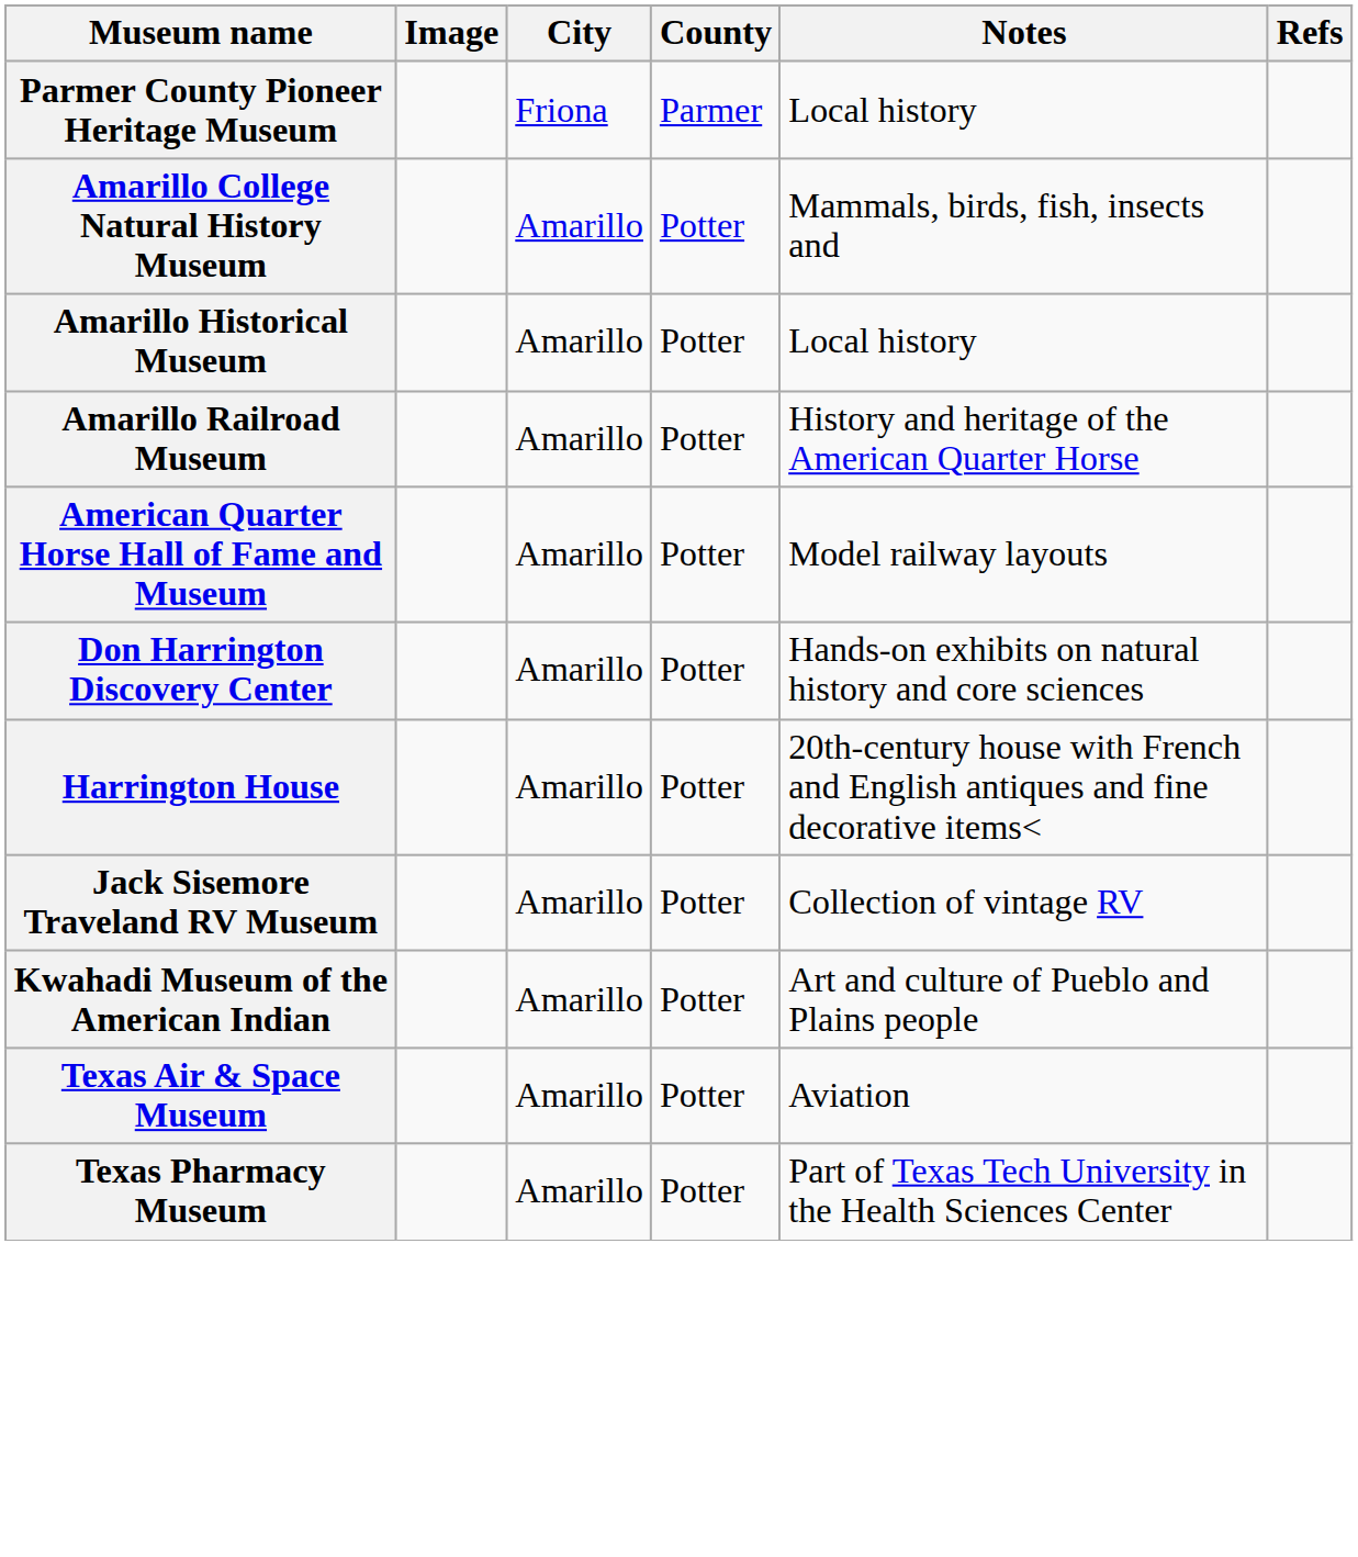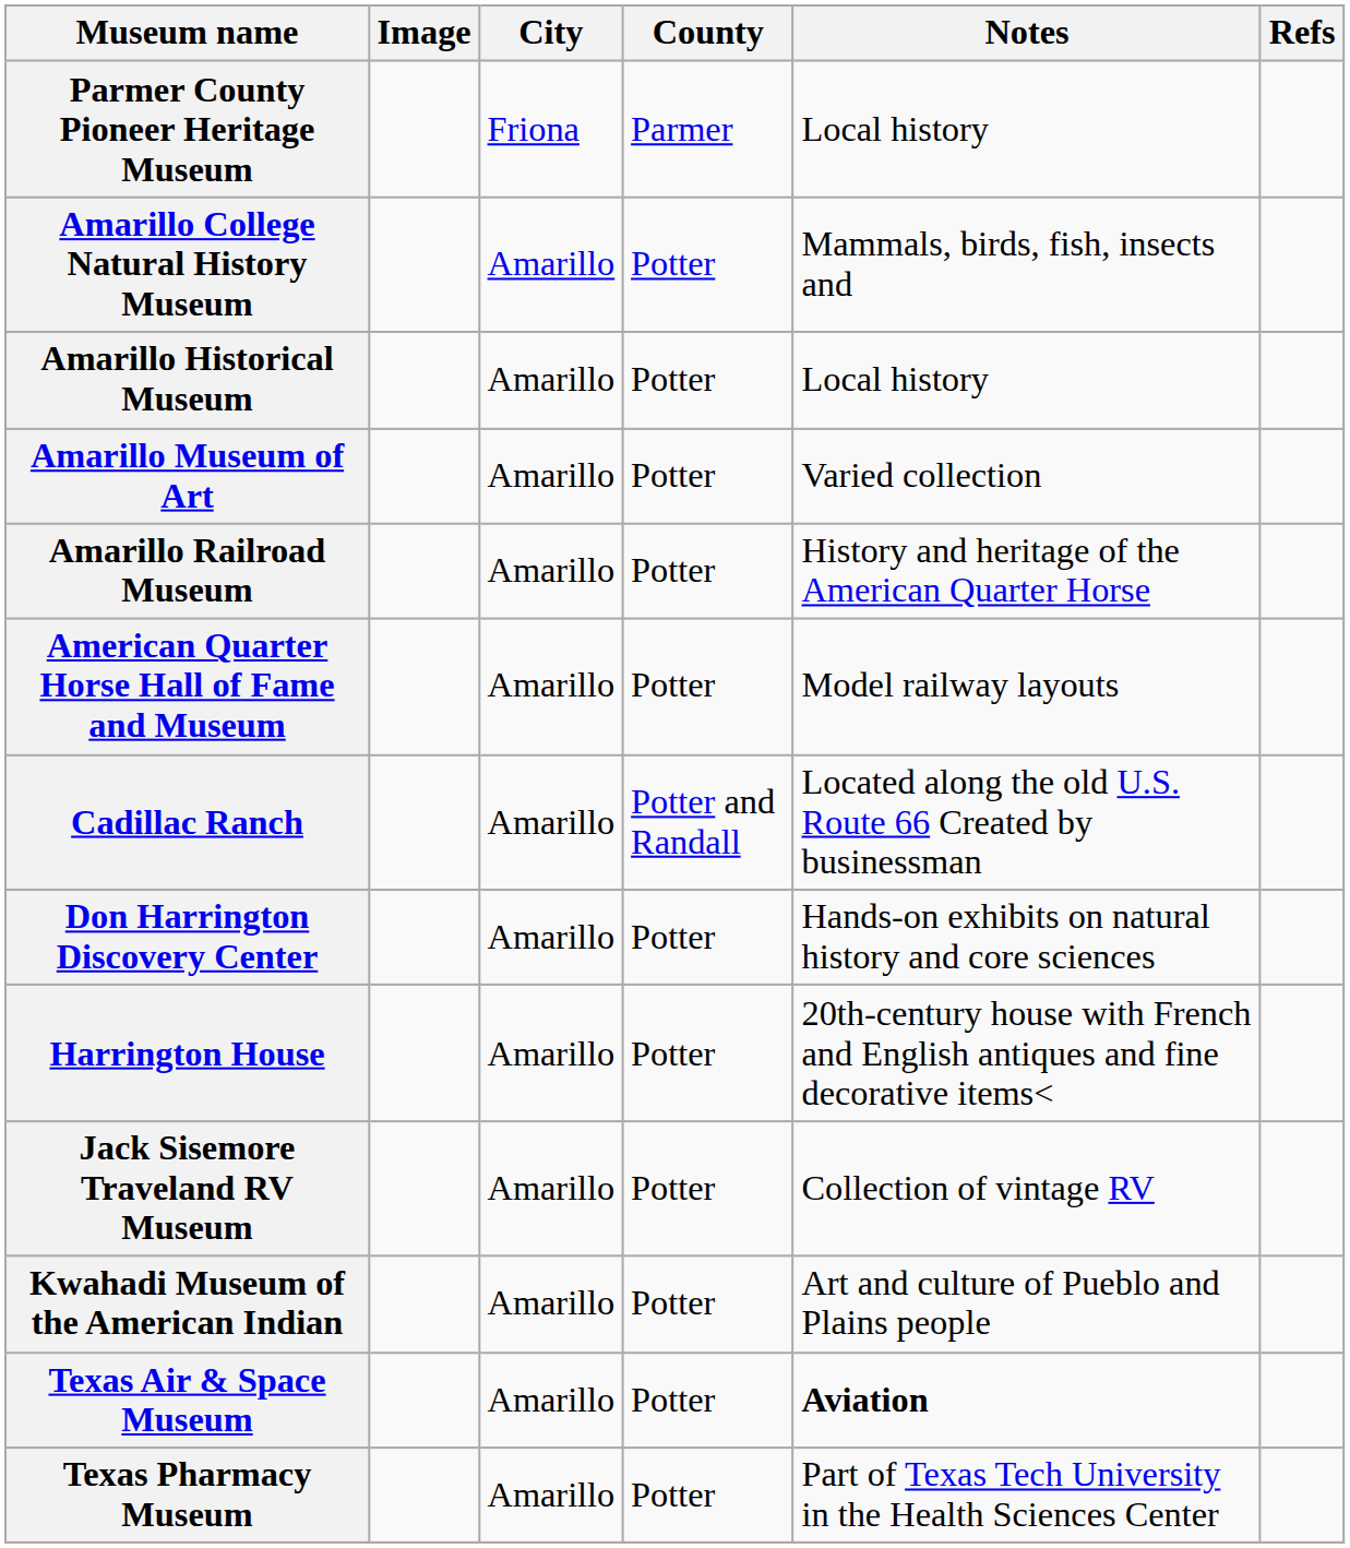+ row: Amarillo Museum of Art | Amarillo | Potter | Varied collection
+ row: Cadillac Ranch | Amarillo | Potter and Randall | Located along the old U.S. Route 66 Created by businessman
Texas Air & Space Museum | Notes: normal -> bold
